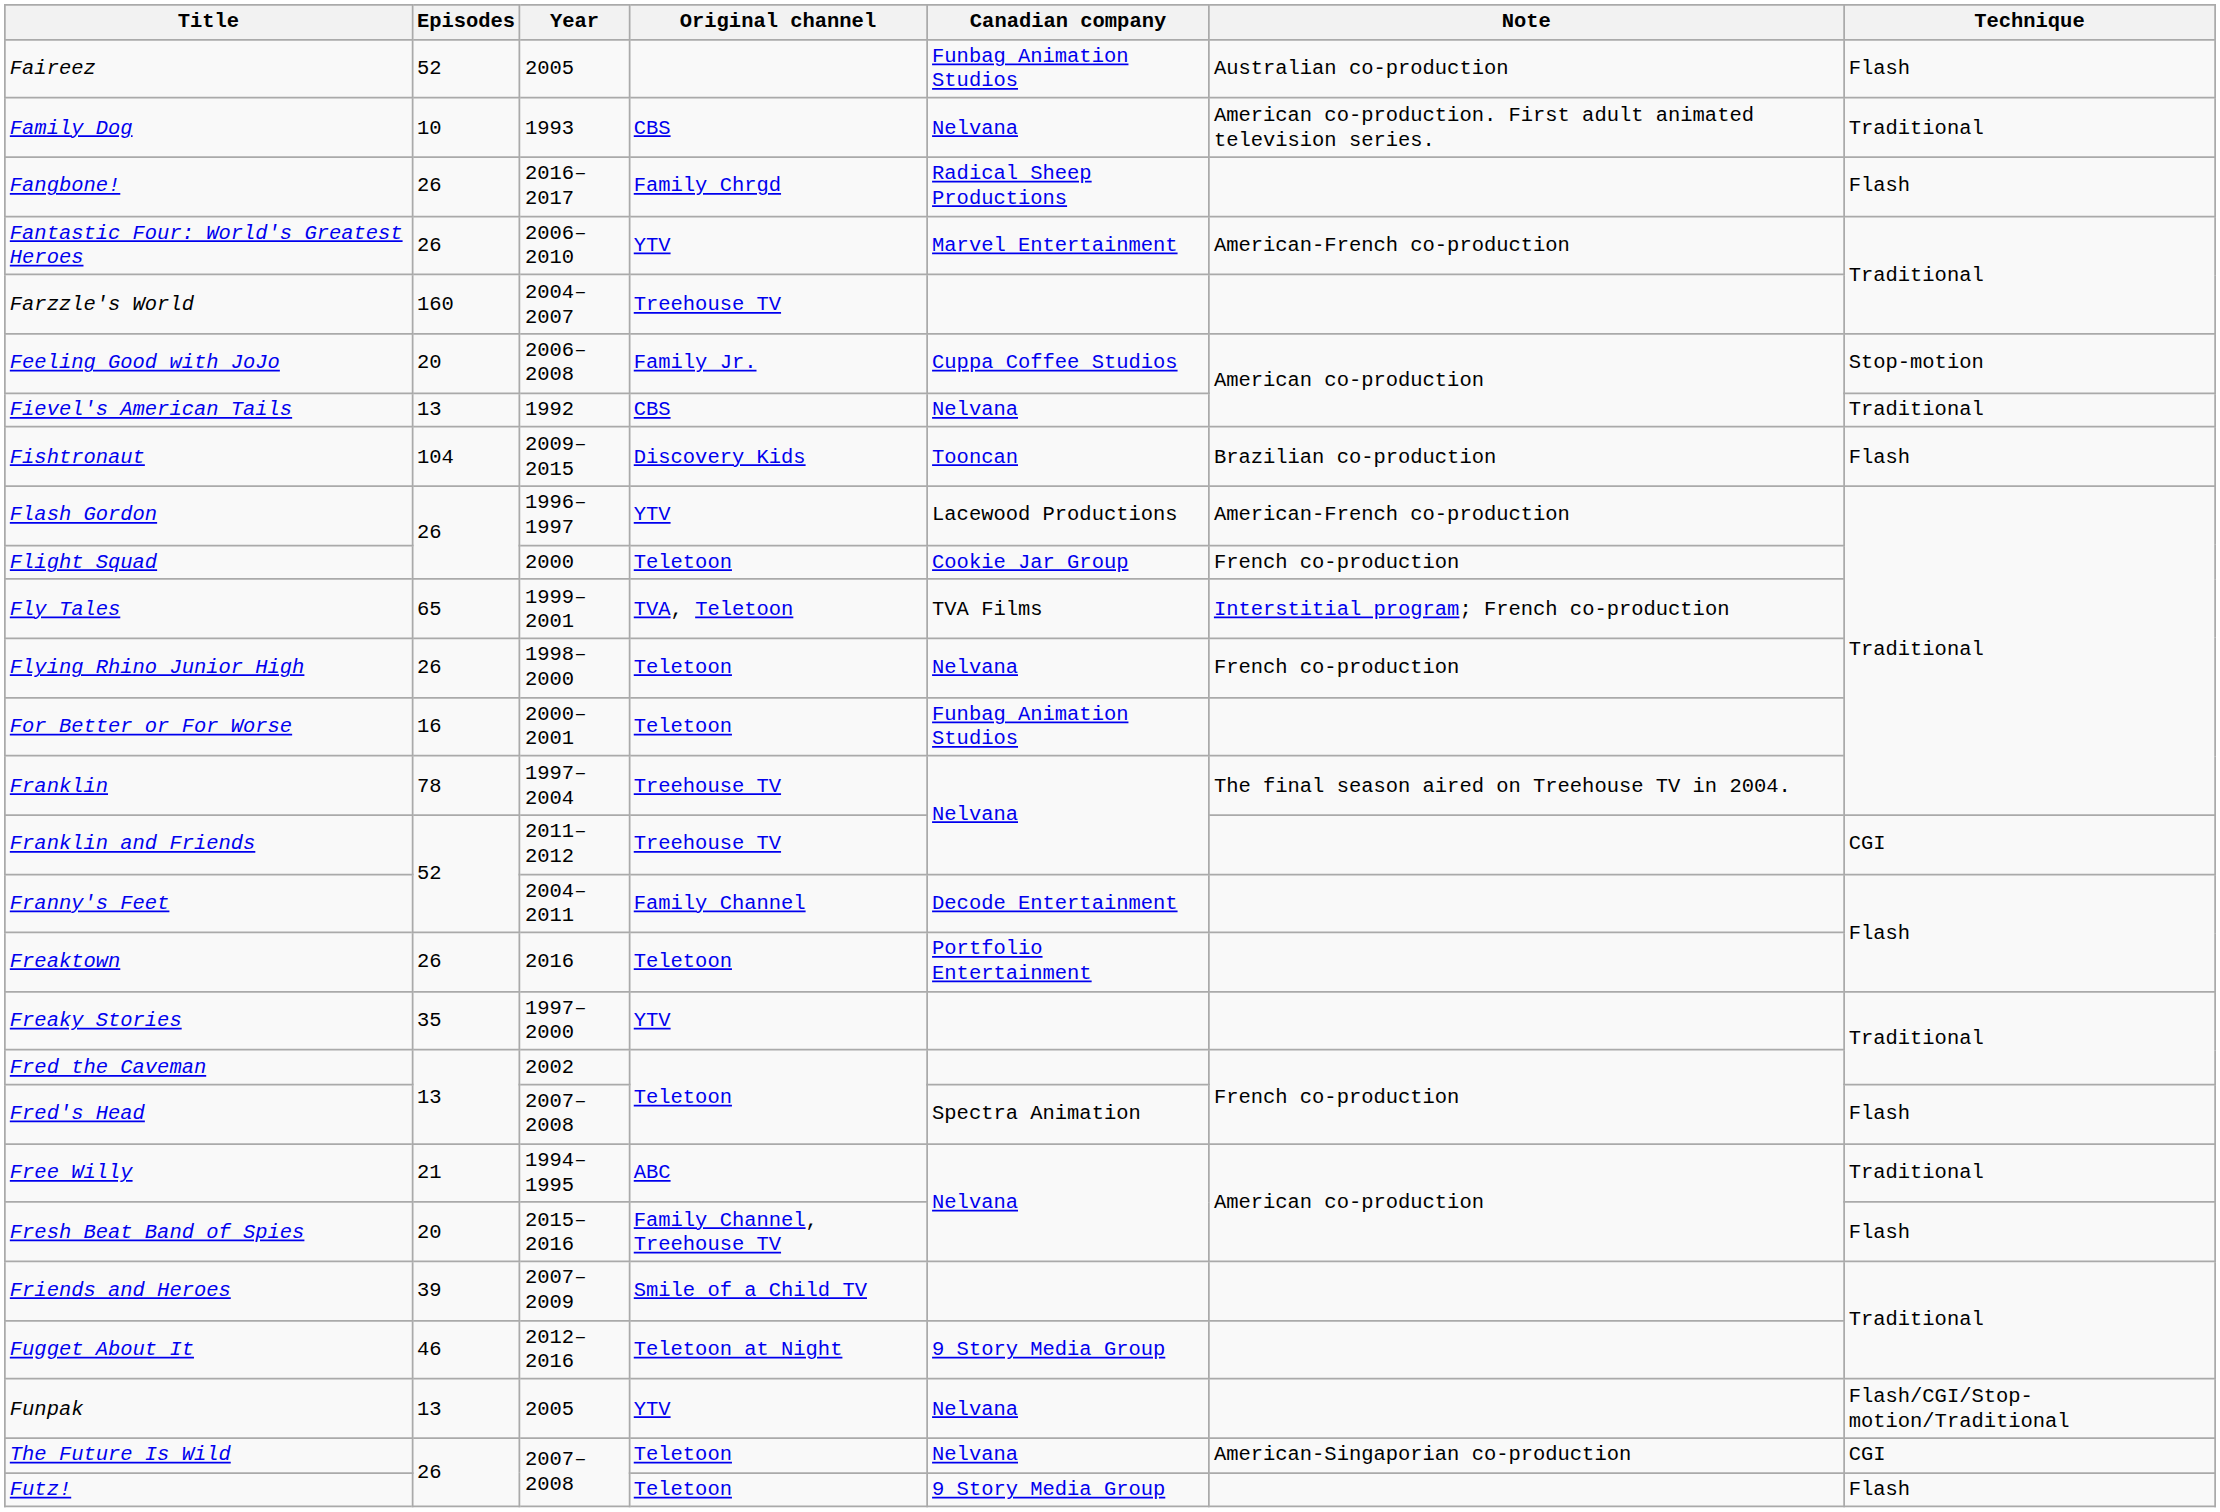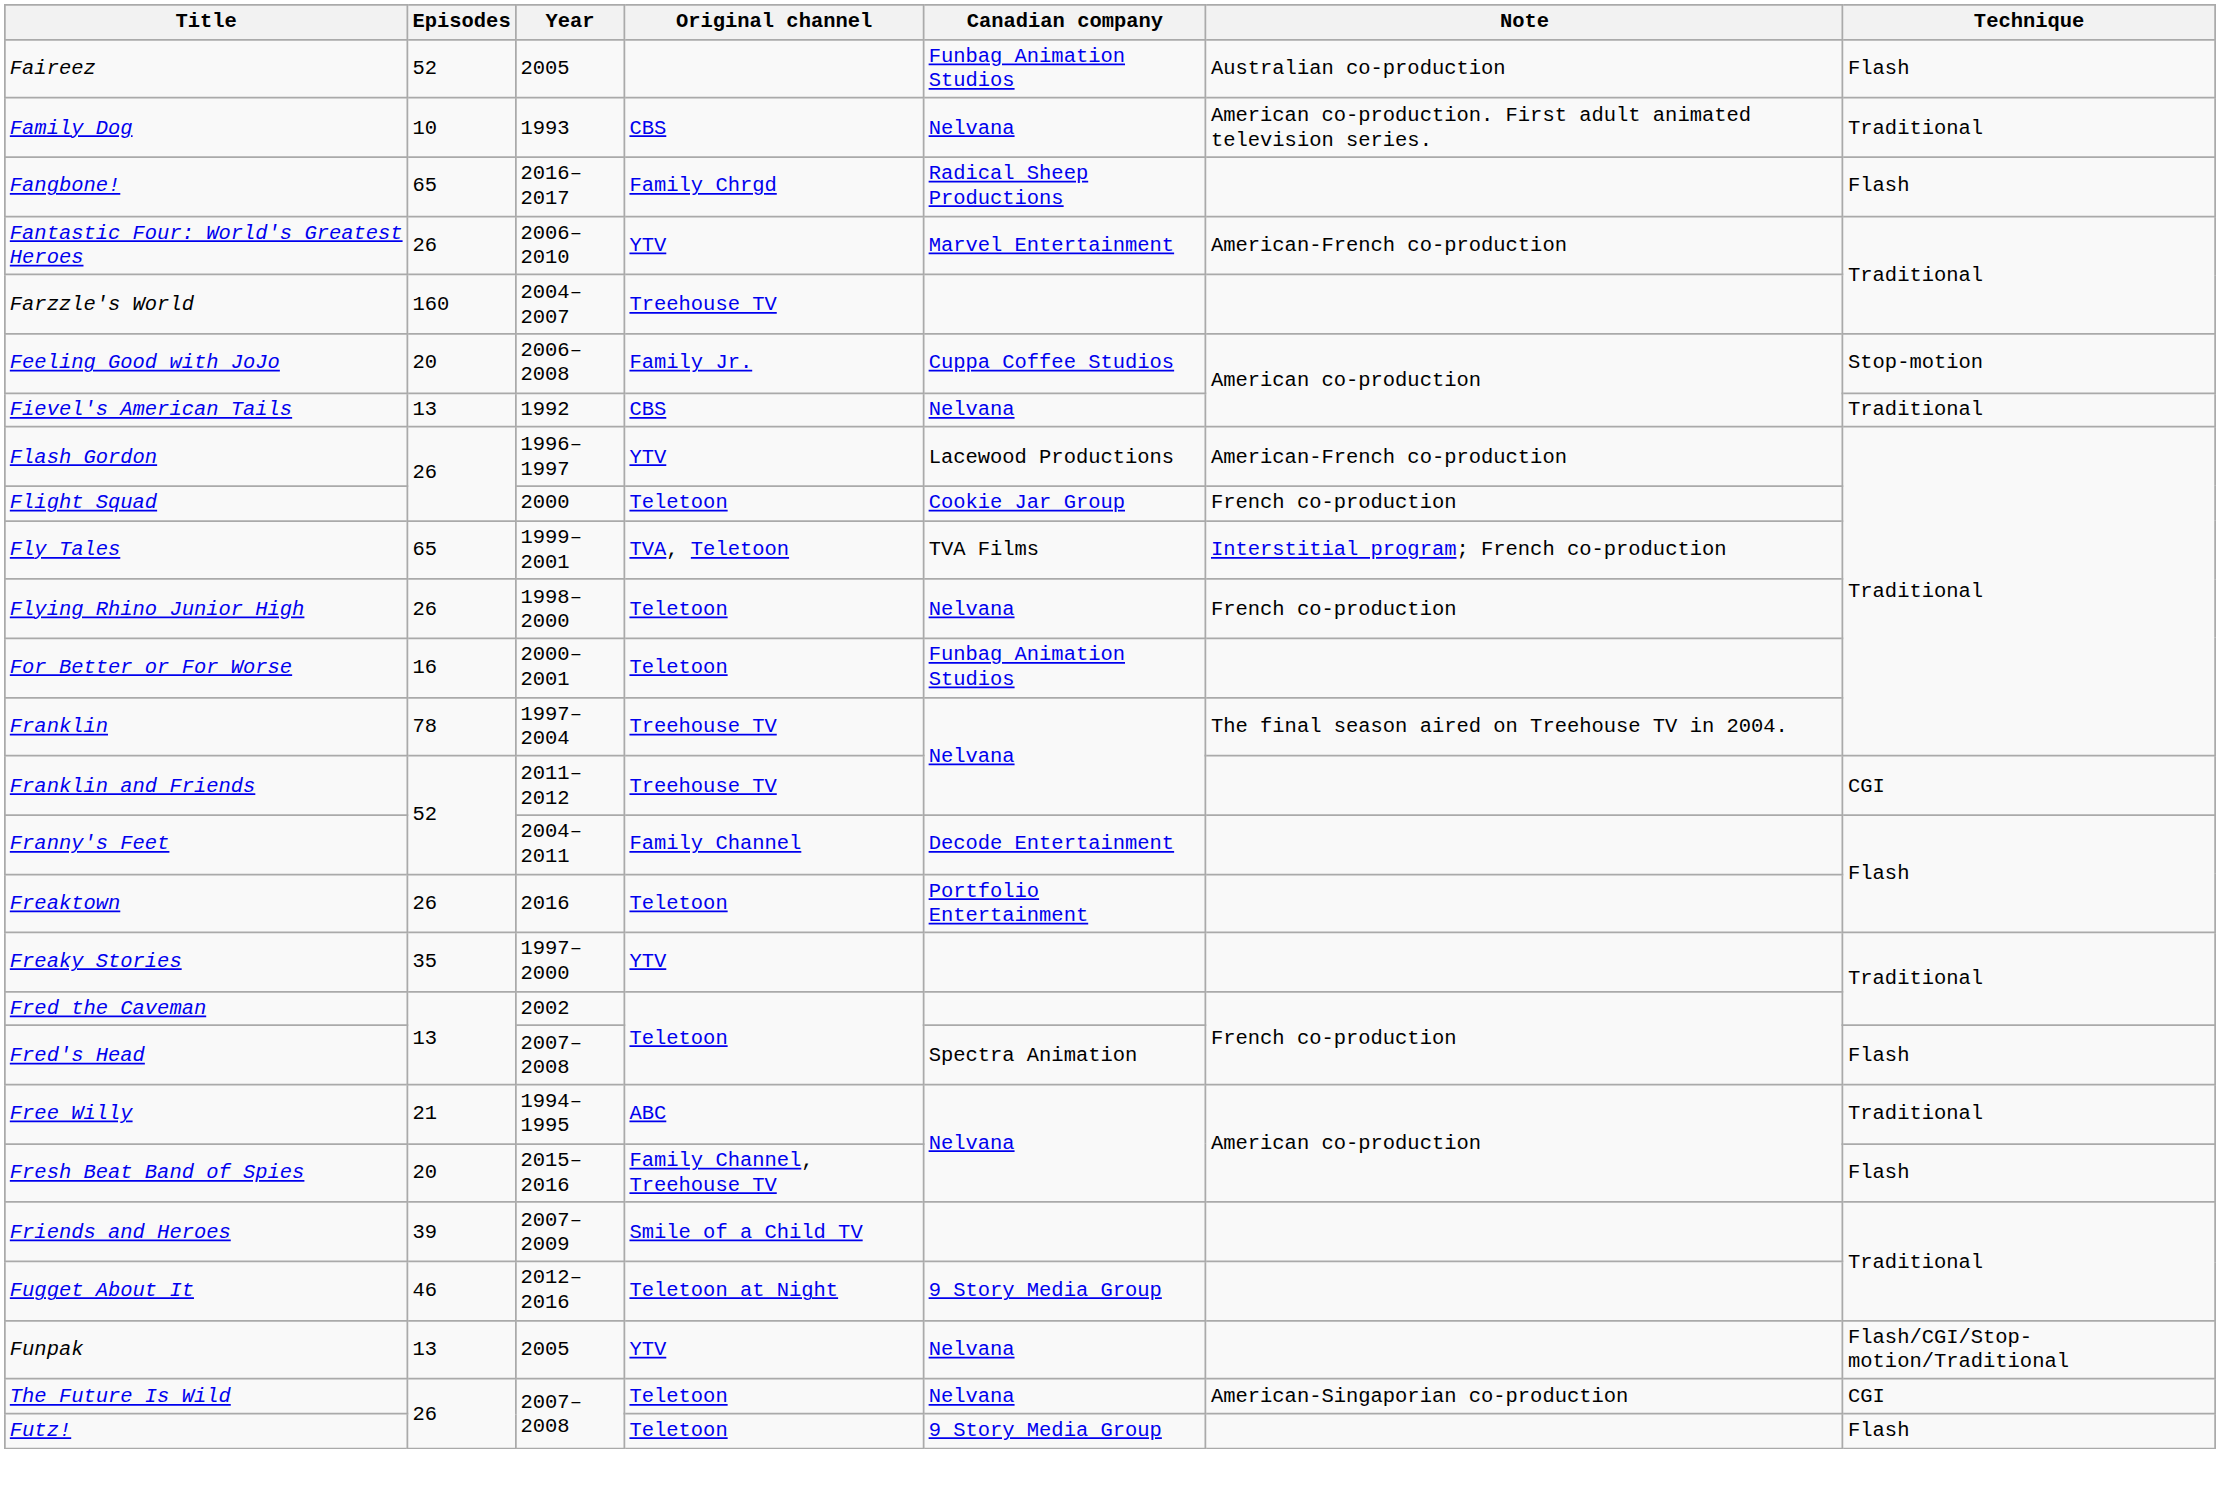Fangbone! | Episodes: 26 -> 65
- row: Fishtronaut | 104 | 2009–2015 | Discovery Kids | Tooncan | Brazilian co-production | Flash
